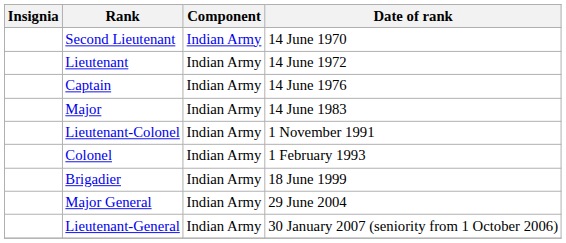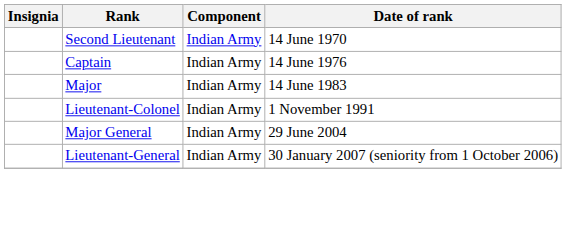- row: Lieutenant | Indian Army | 14 June 1972
- row: Colonel | Indian Army | 1 February 1993
- row: Brigadier | Indian Army | 18 June 1999
